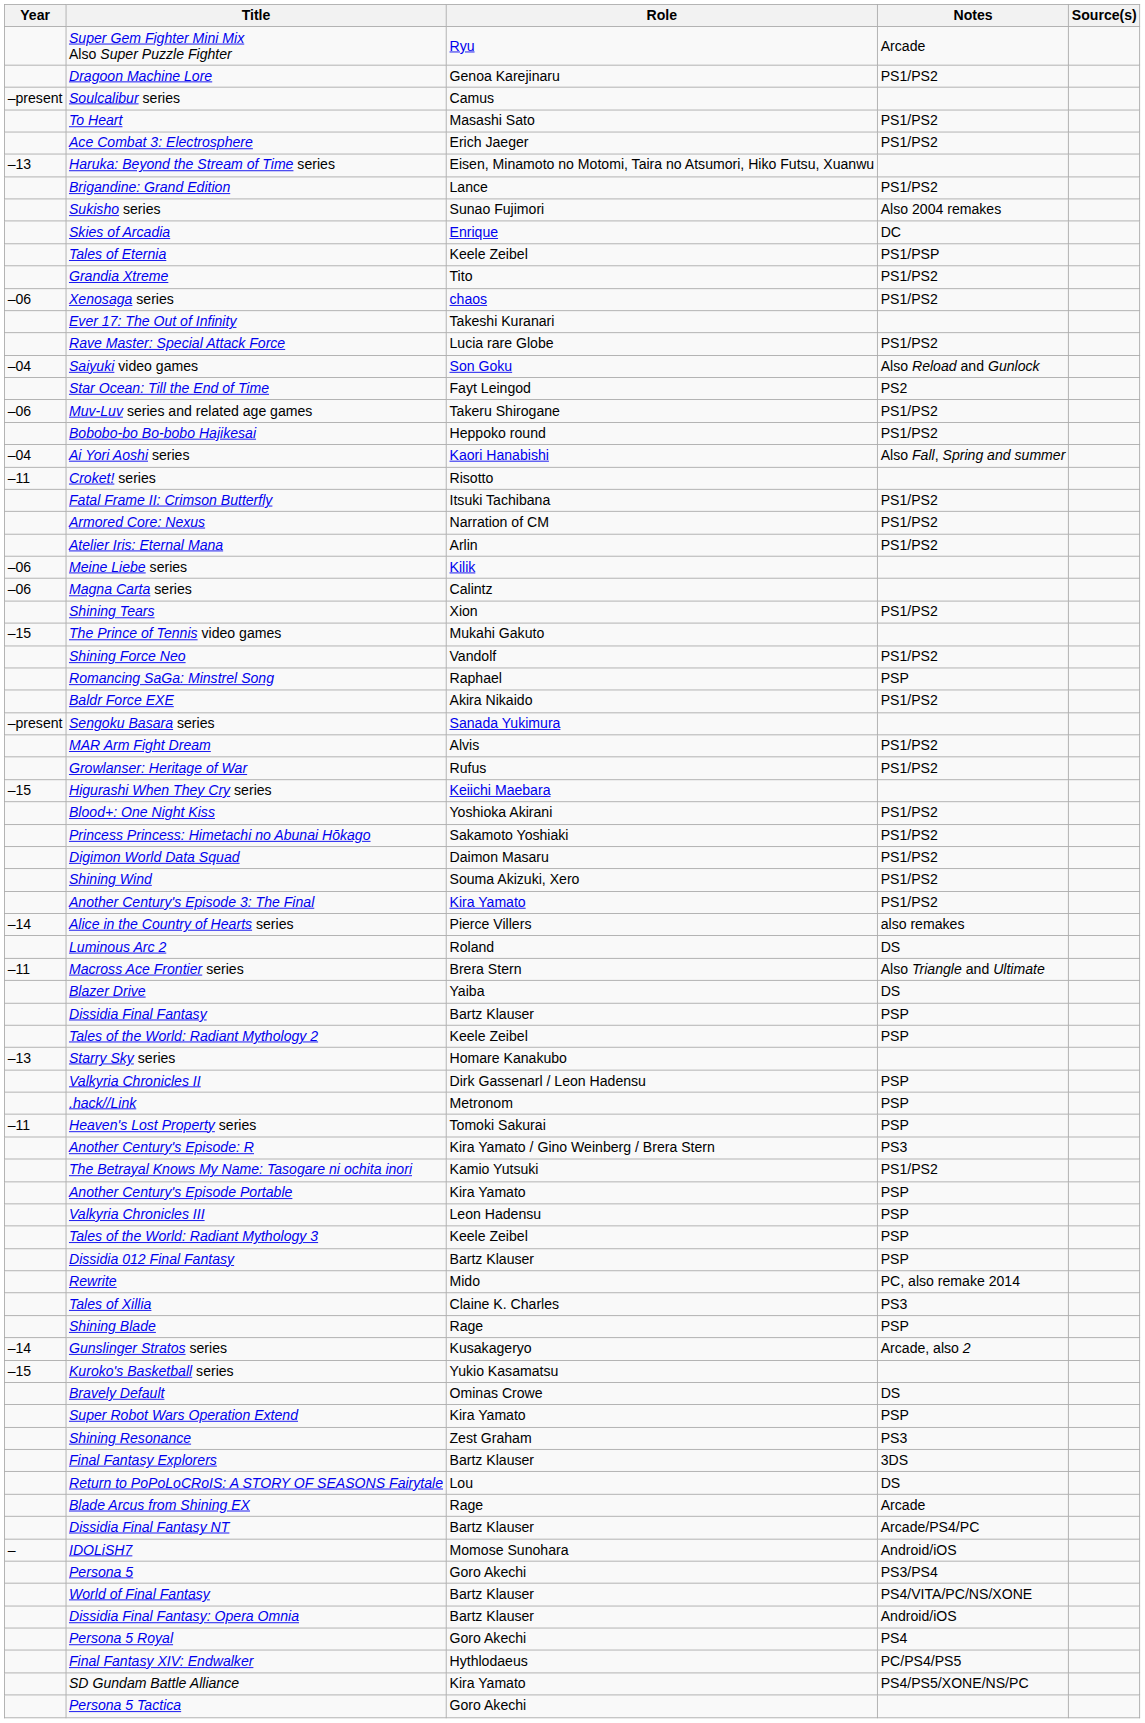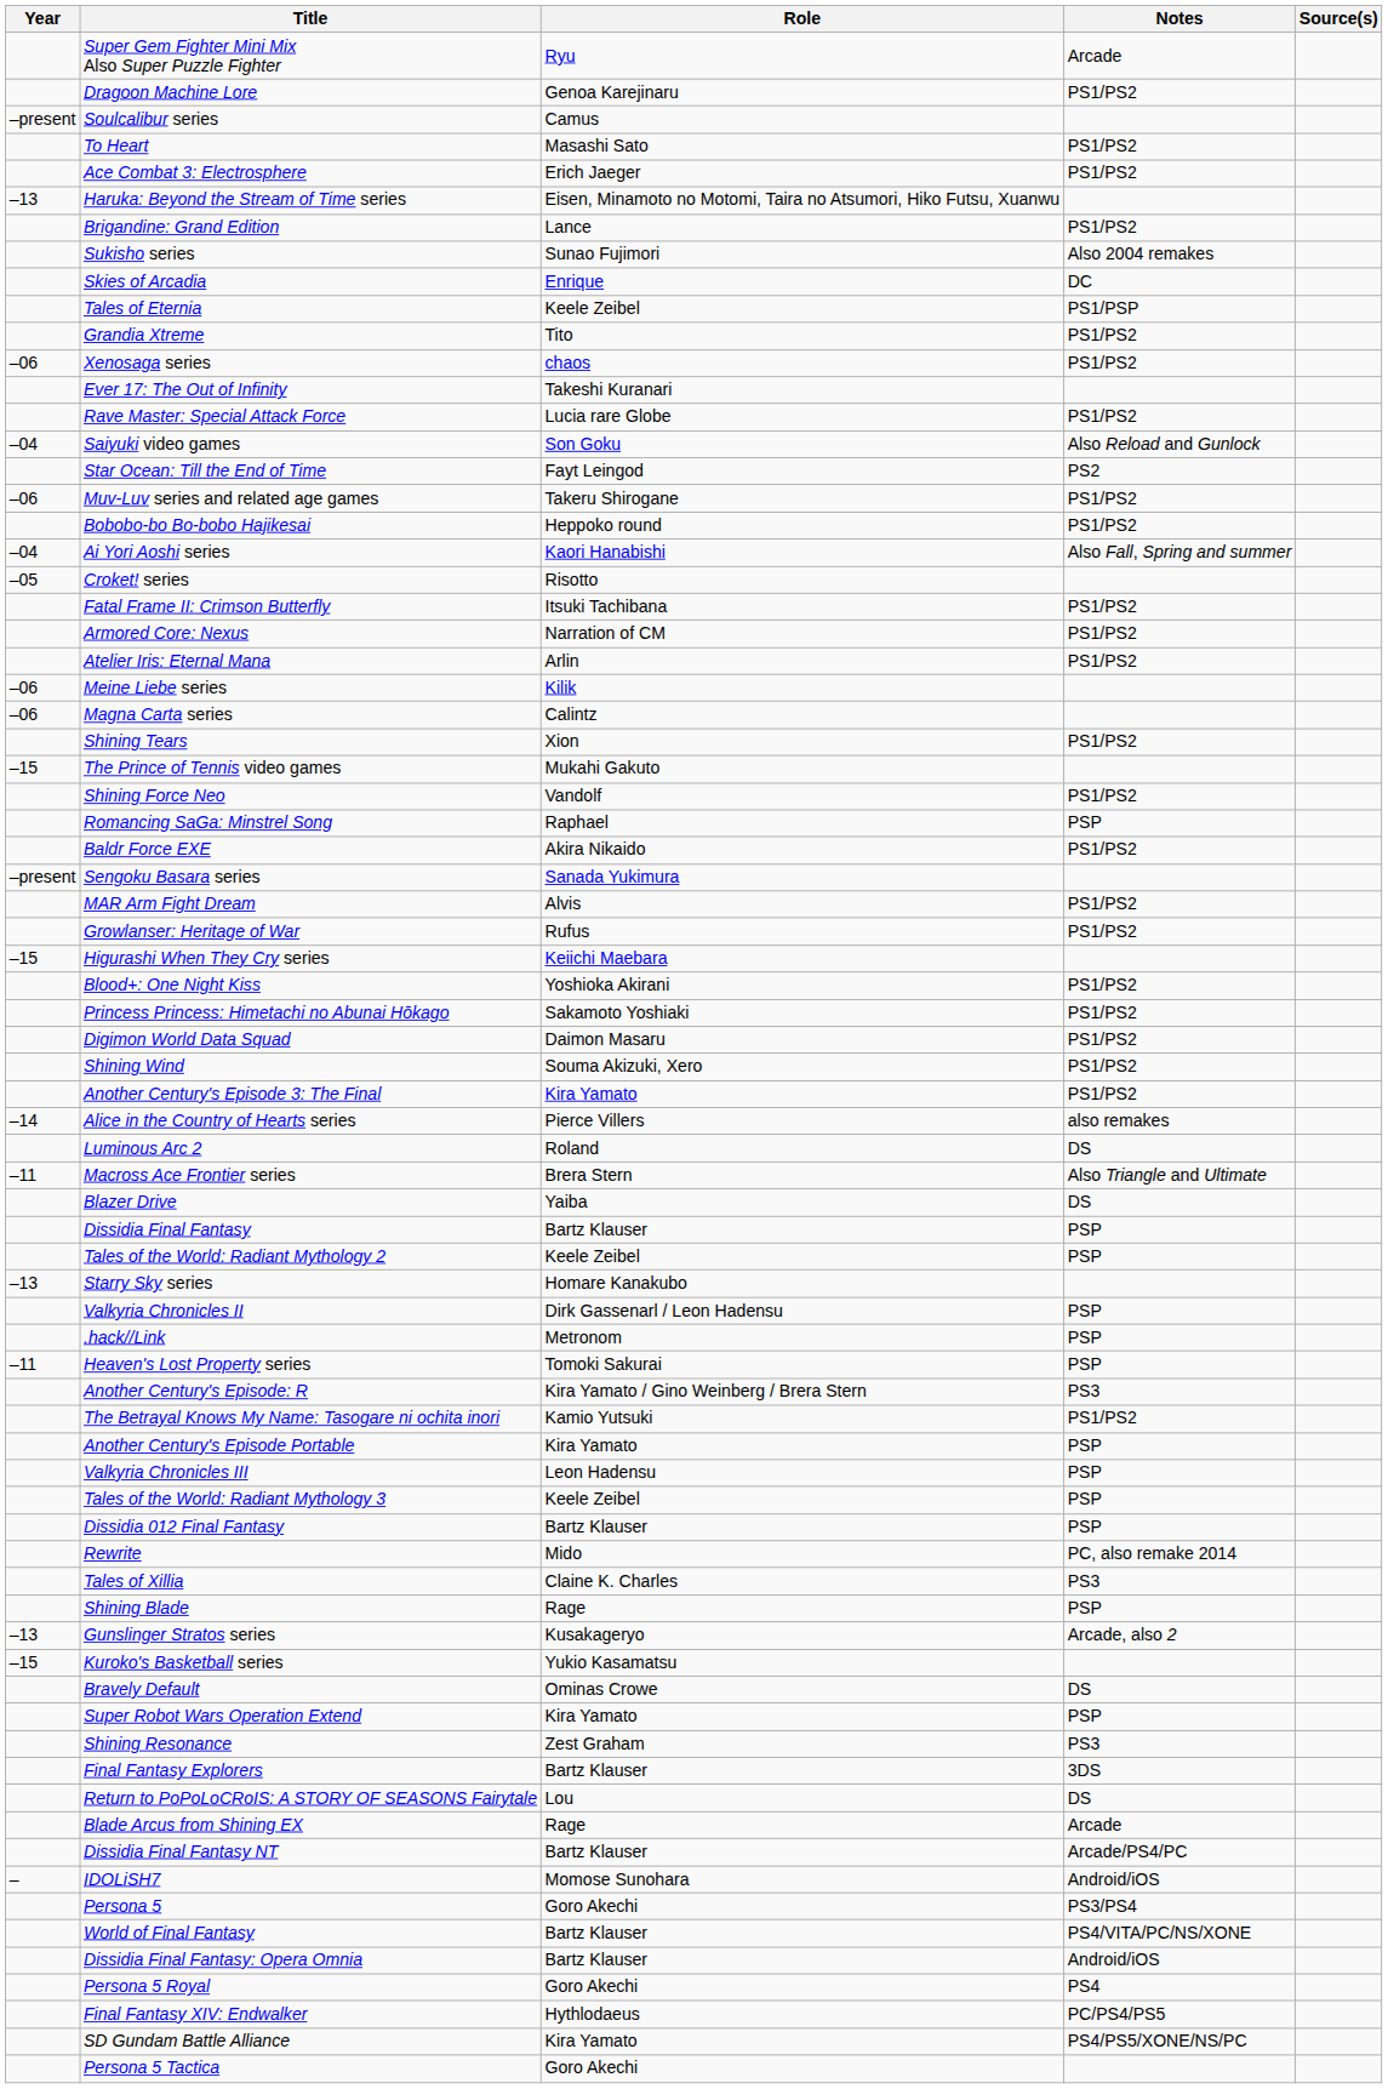Croket! series | Year: –11 -> –05
Gunslinger Stratos series | Year: –14 -> –13
